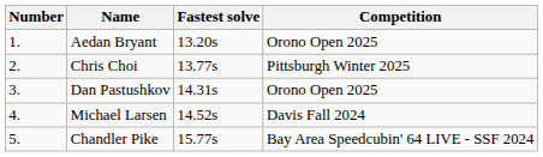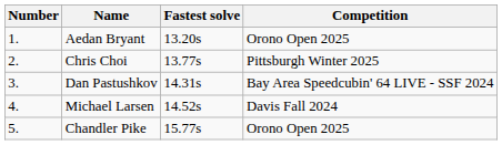Dan Pastushkov | Competition: Orono Open 2025 -> Bay Area Speedcubin' 64 LIVE - SSF 2024
Chandler Pike | Competition: Bay Area Speedcubin' 64 LIVE - SSF 2024 -> Orono Open 2025
